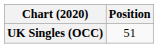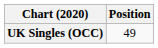UK Singles (OCC) | Position: 51 -> 49
